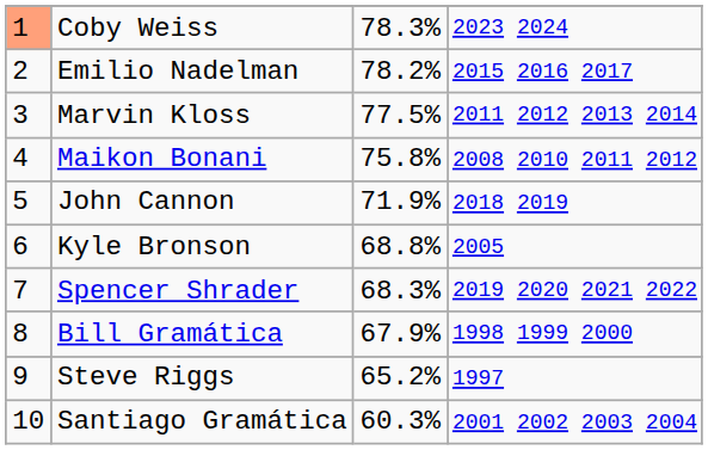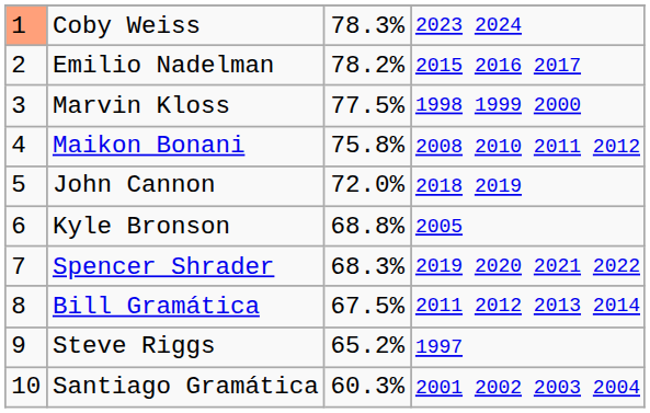Marvin Kloss | column 4: 2011 2012 2013 2014 -> 1998 1999 2000
John Cannon | column 3: 71.9% -> 72.0%
Bill Gramática | column 3: 67.9% -> 67.5%
Bill Gramática | column 4: 1998 1999 2000 -> 2011 2012 2013 2014
